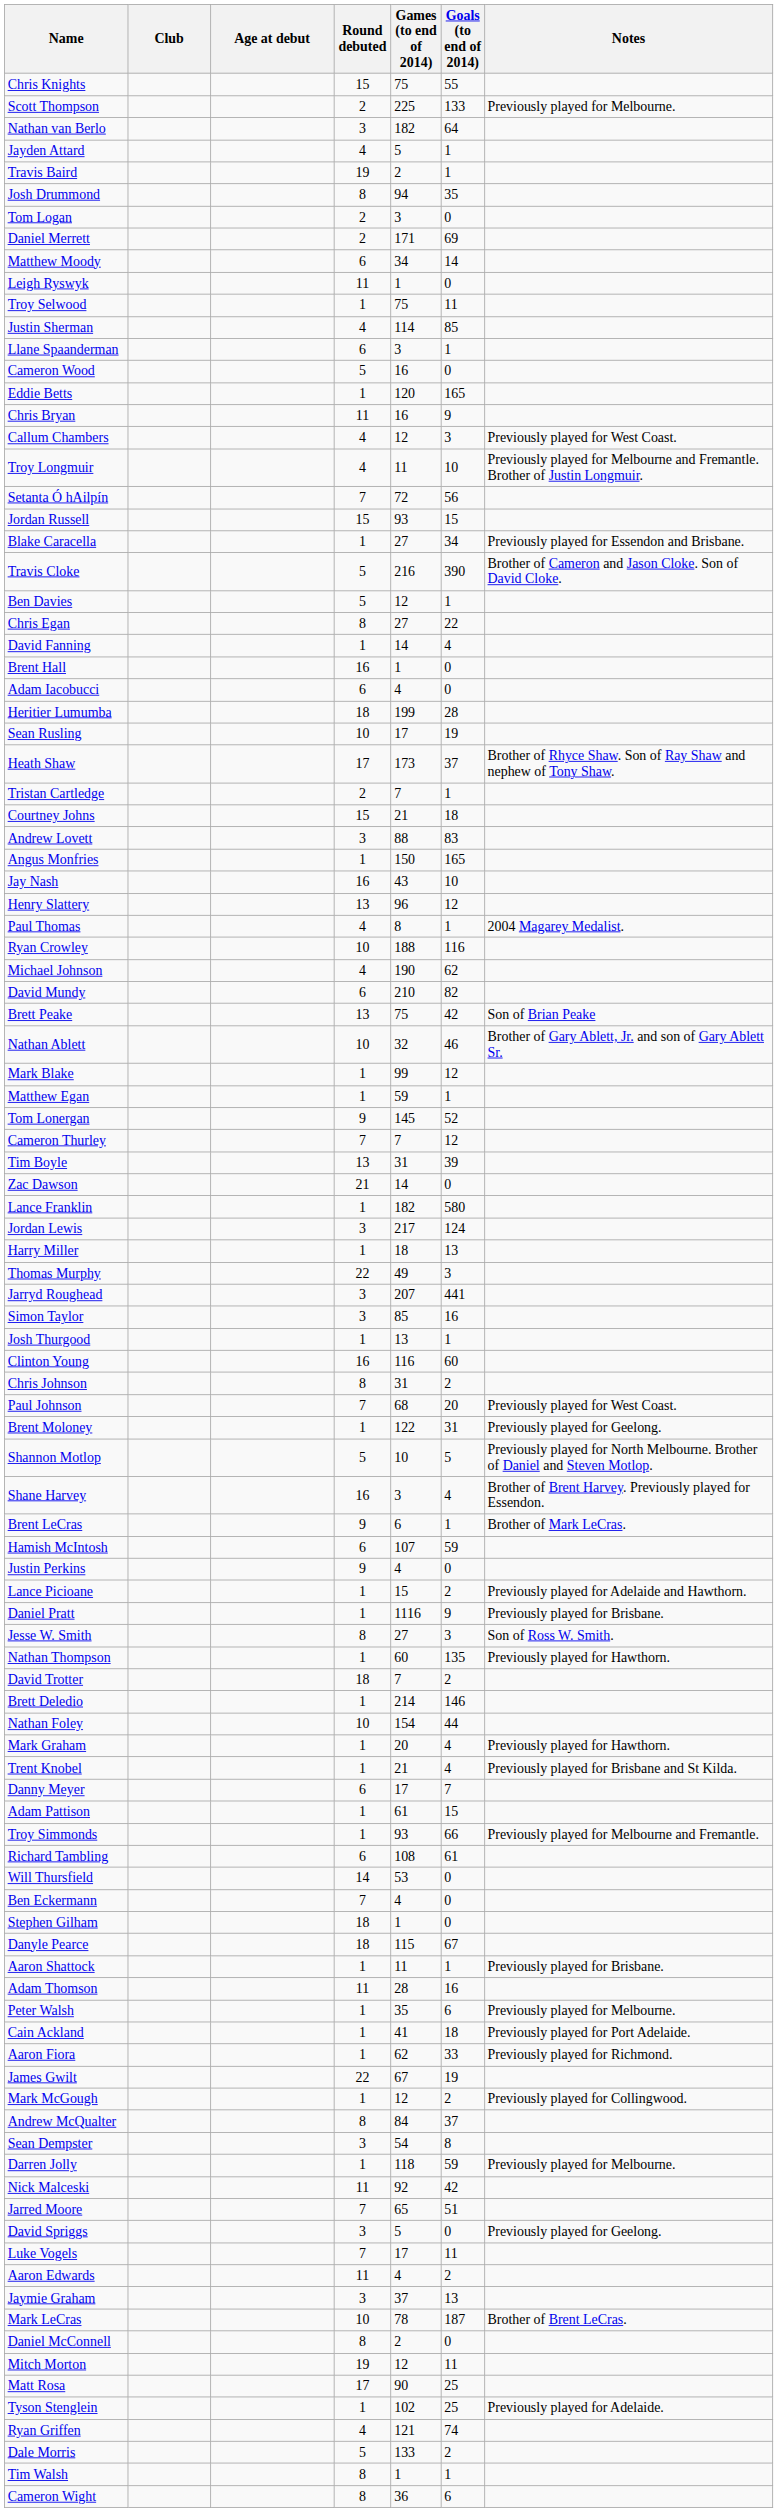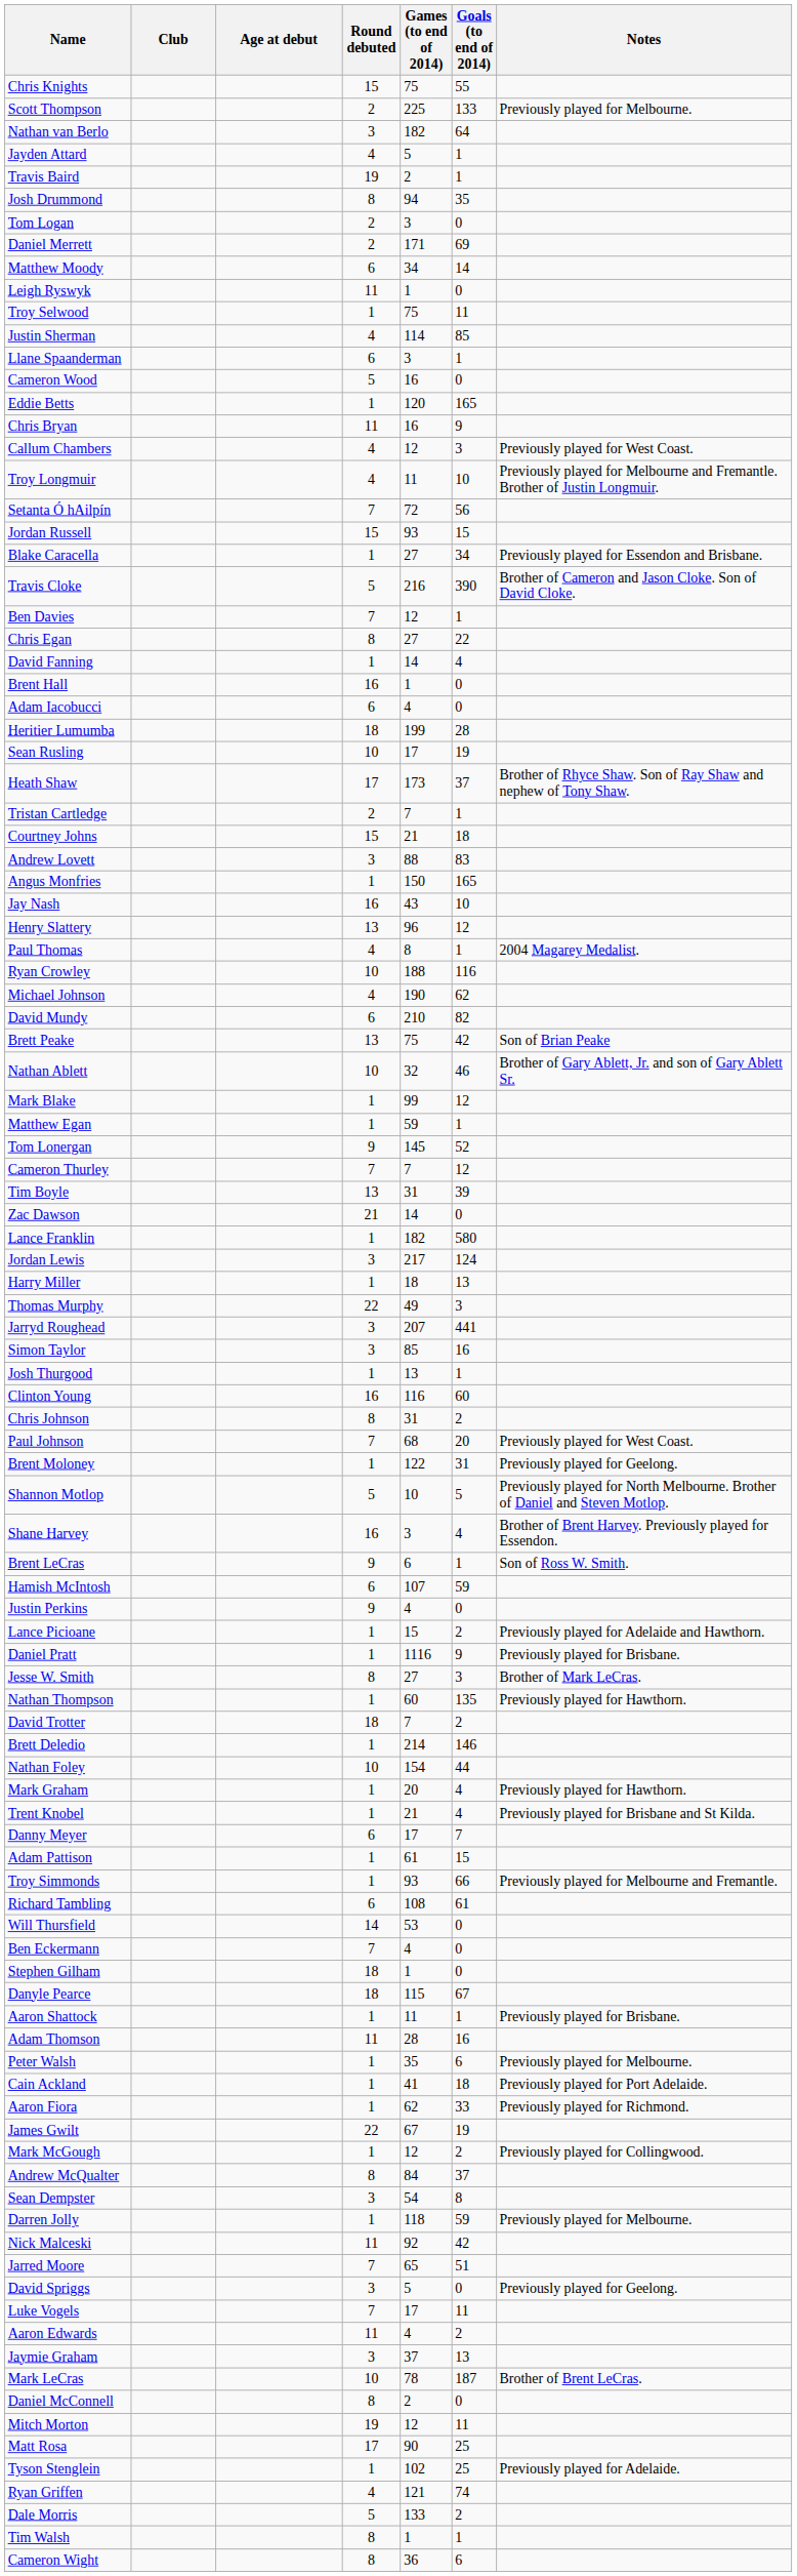Ben Davies | Round debuted: 5 -> 7
Brent LeCras | Notes: Brother of Mark LeCras. -> Son of Ross W. Smith.
Jesse W. Smith | Notes: Son of Ross W. Smith. -> Brother of Mark LeCras.
